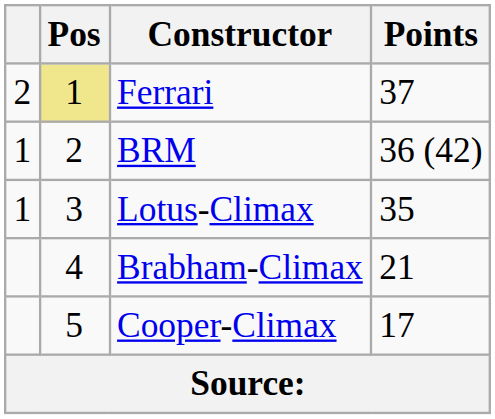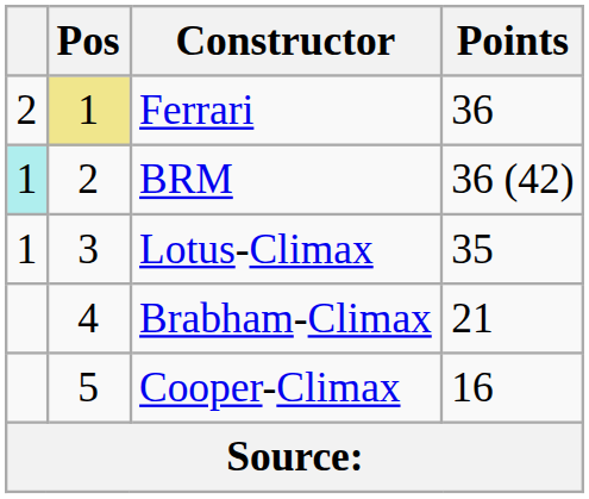Ferrari | Points: 37 -> 36
BRM | column 1: no background -> paleturquoise background
Cooper-Climax | Points: 17 -> 16
